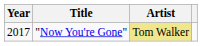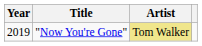"Now You're Gone" | Year: 2017 -> 2019
